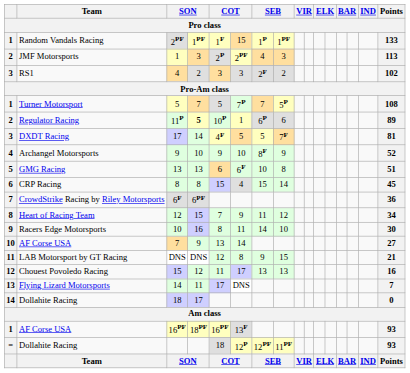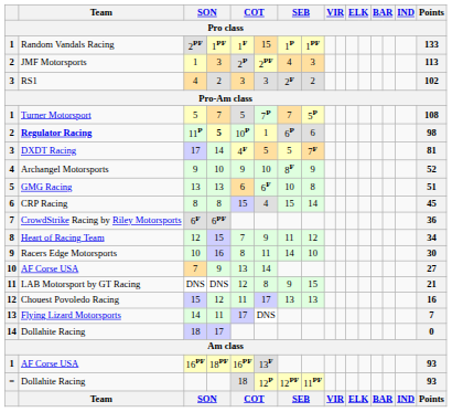11P | Team: normal -> bold
11P | Points: 89 -> 98
